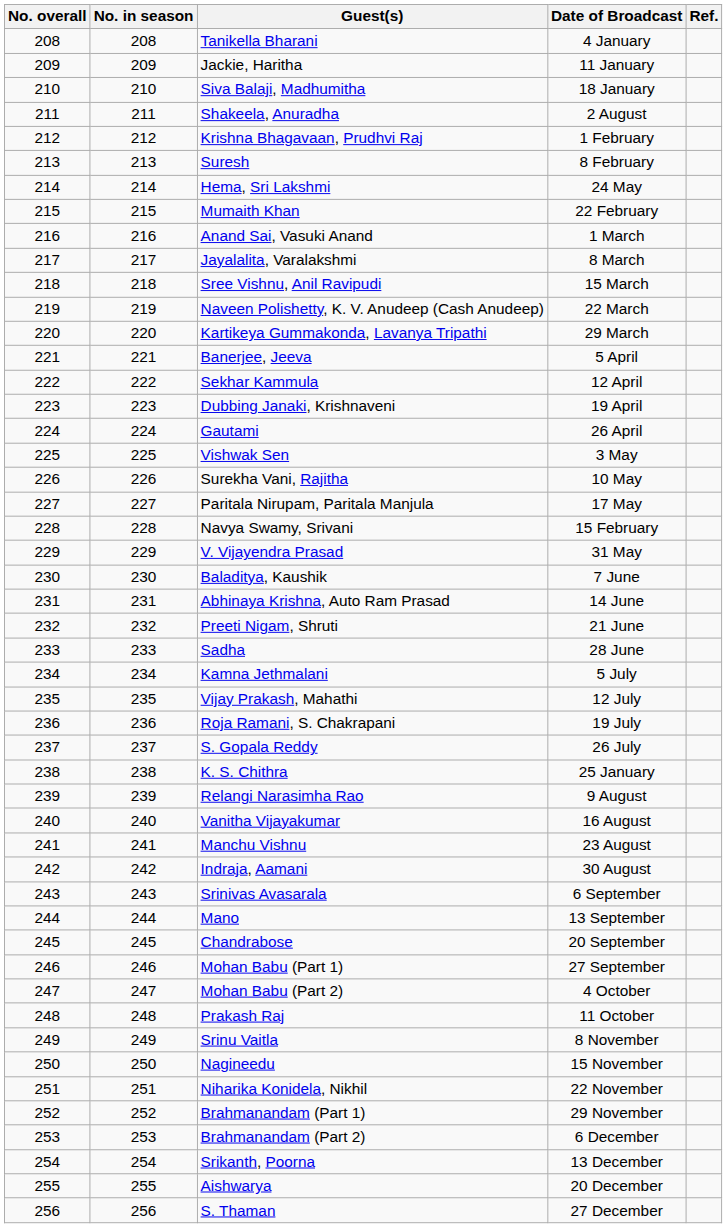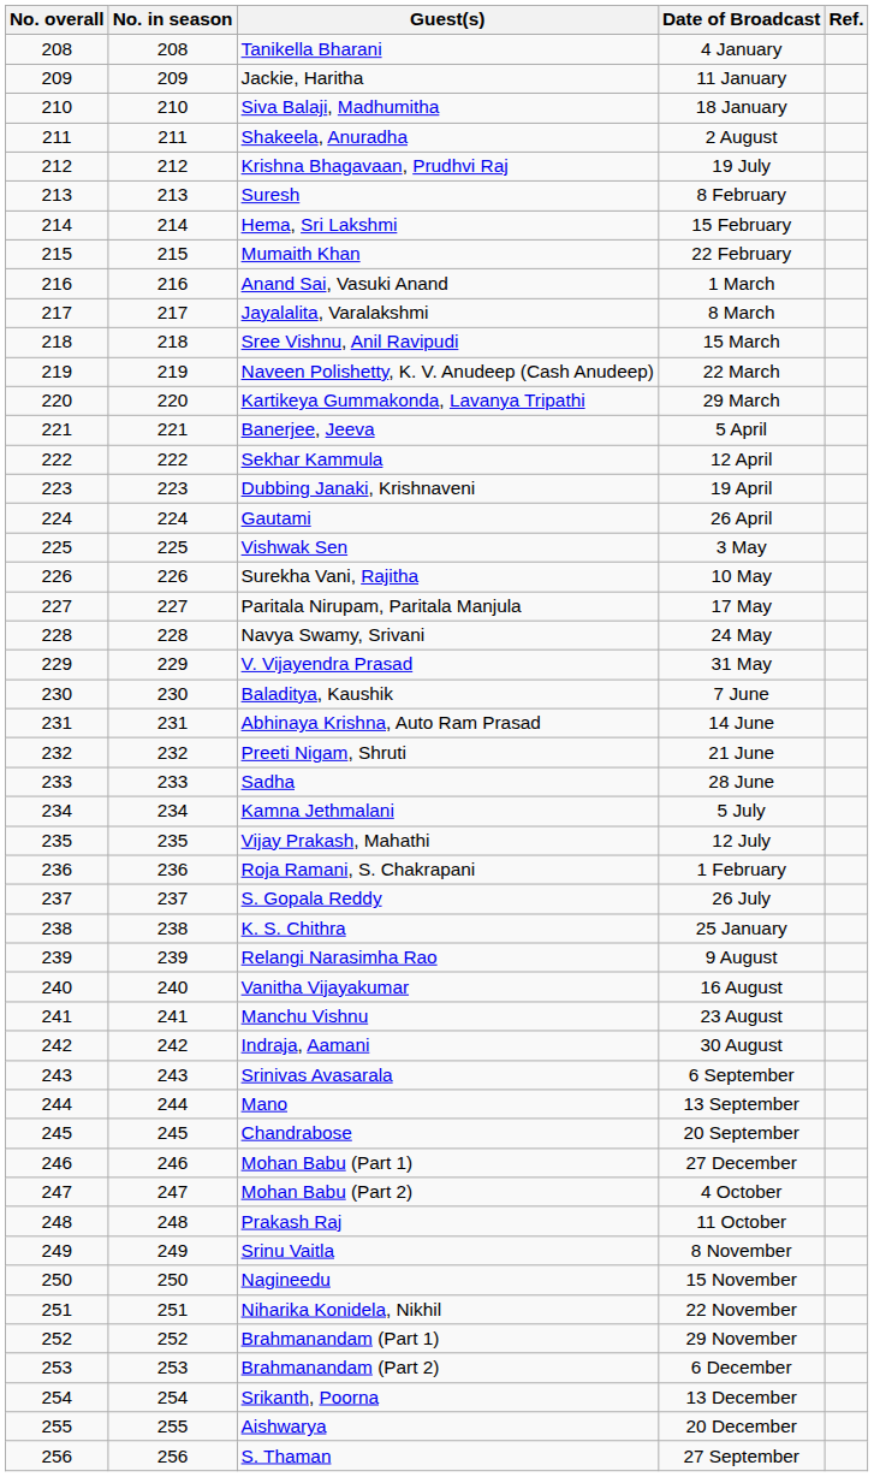Krishna Bhagavaan, Prudhvi Raj | Date of Broadcast: 1 February -> 19 July
Hema, Sri Lakshmi | Date of Broadcast: 24 May -> 15 February
Navya Swamy, Srivani | Date of Broadcast: 15 February -> 24 May
Roja Ramani, S. Chakrapani | Date of Broadcast: 19 July -> 1 February
Mohan Babu (Part 1) | Date of Broadcast: 27 September -> 27 December
S. Thaman | Date of Broadcast: 27 December -> 27 September
